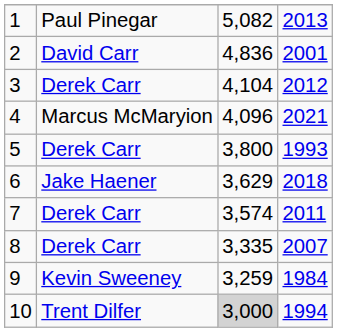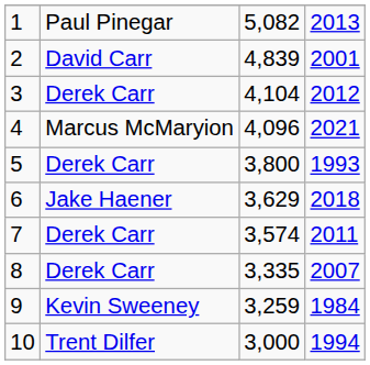2 | column 3: 4,836 -> 4,839
10 | column 3: lightgrey background -> no background
